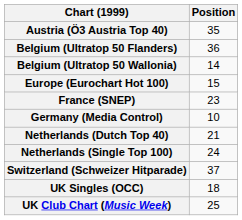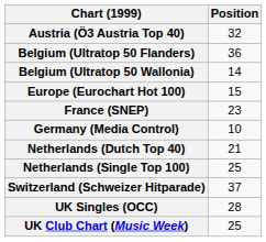Austria (Ö3 Austria Top 40) | Position: 35 -> 32
Netherlands (Single Top 100) | Position: 24 -> 25
UK Singles (OCC) | Position: 18 -> 28
